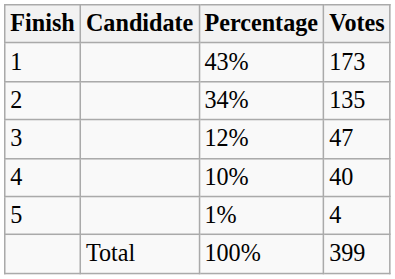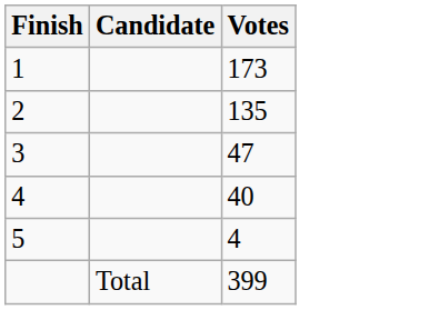- column: Percentage | 43% | 34% | 12% | 10% | 1% | 100%
